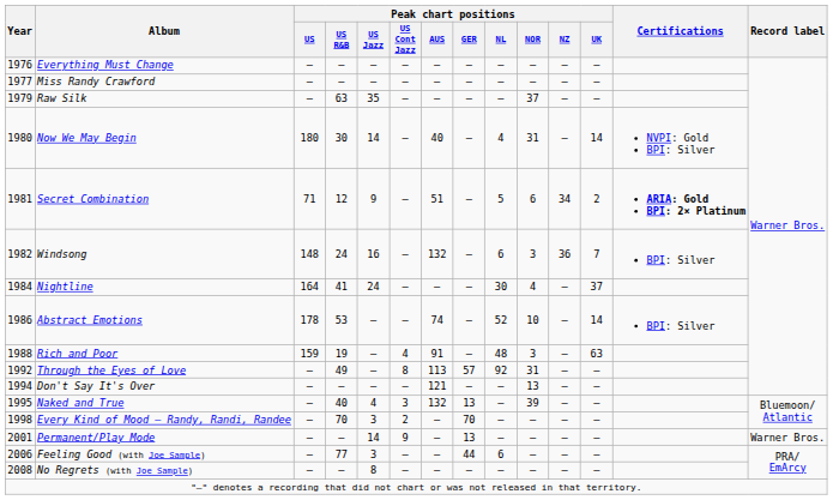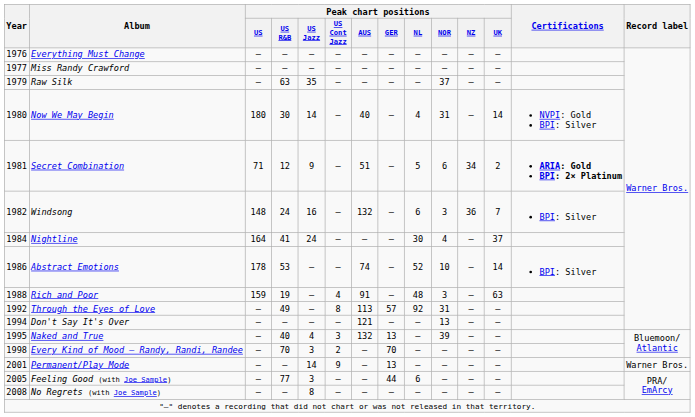Feeling Good (with Joe Sample) | Year: 2006 -> 2005
